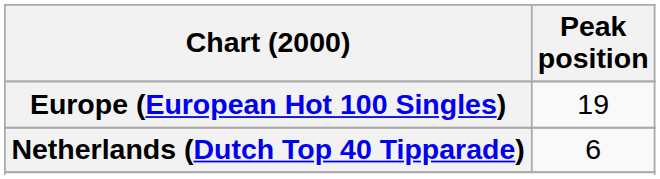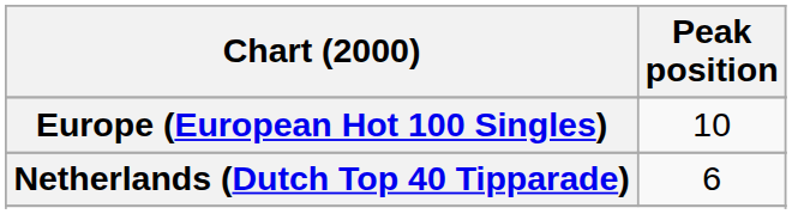Europe (European Hot 100 Singles) | Peak position: 19 -> 10
